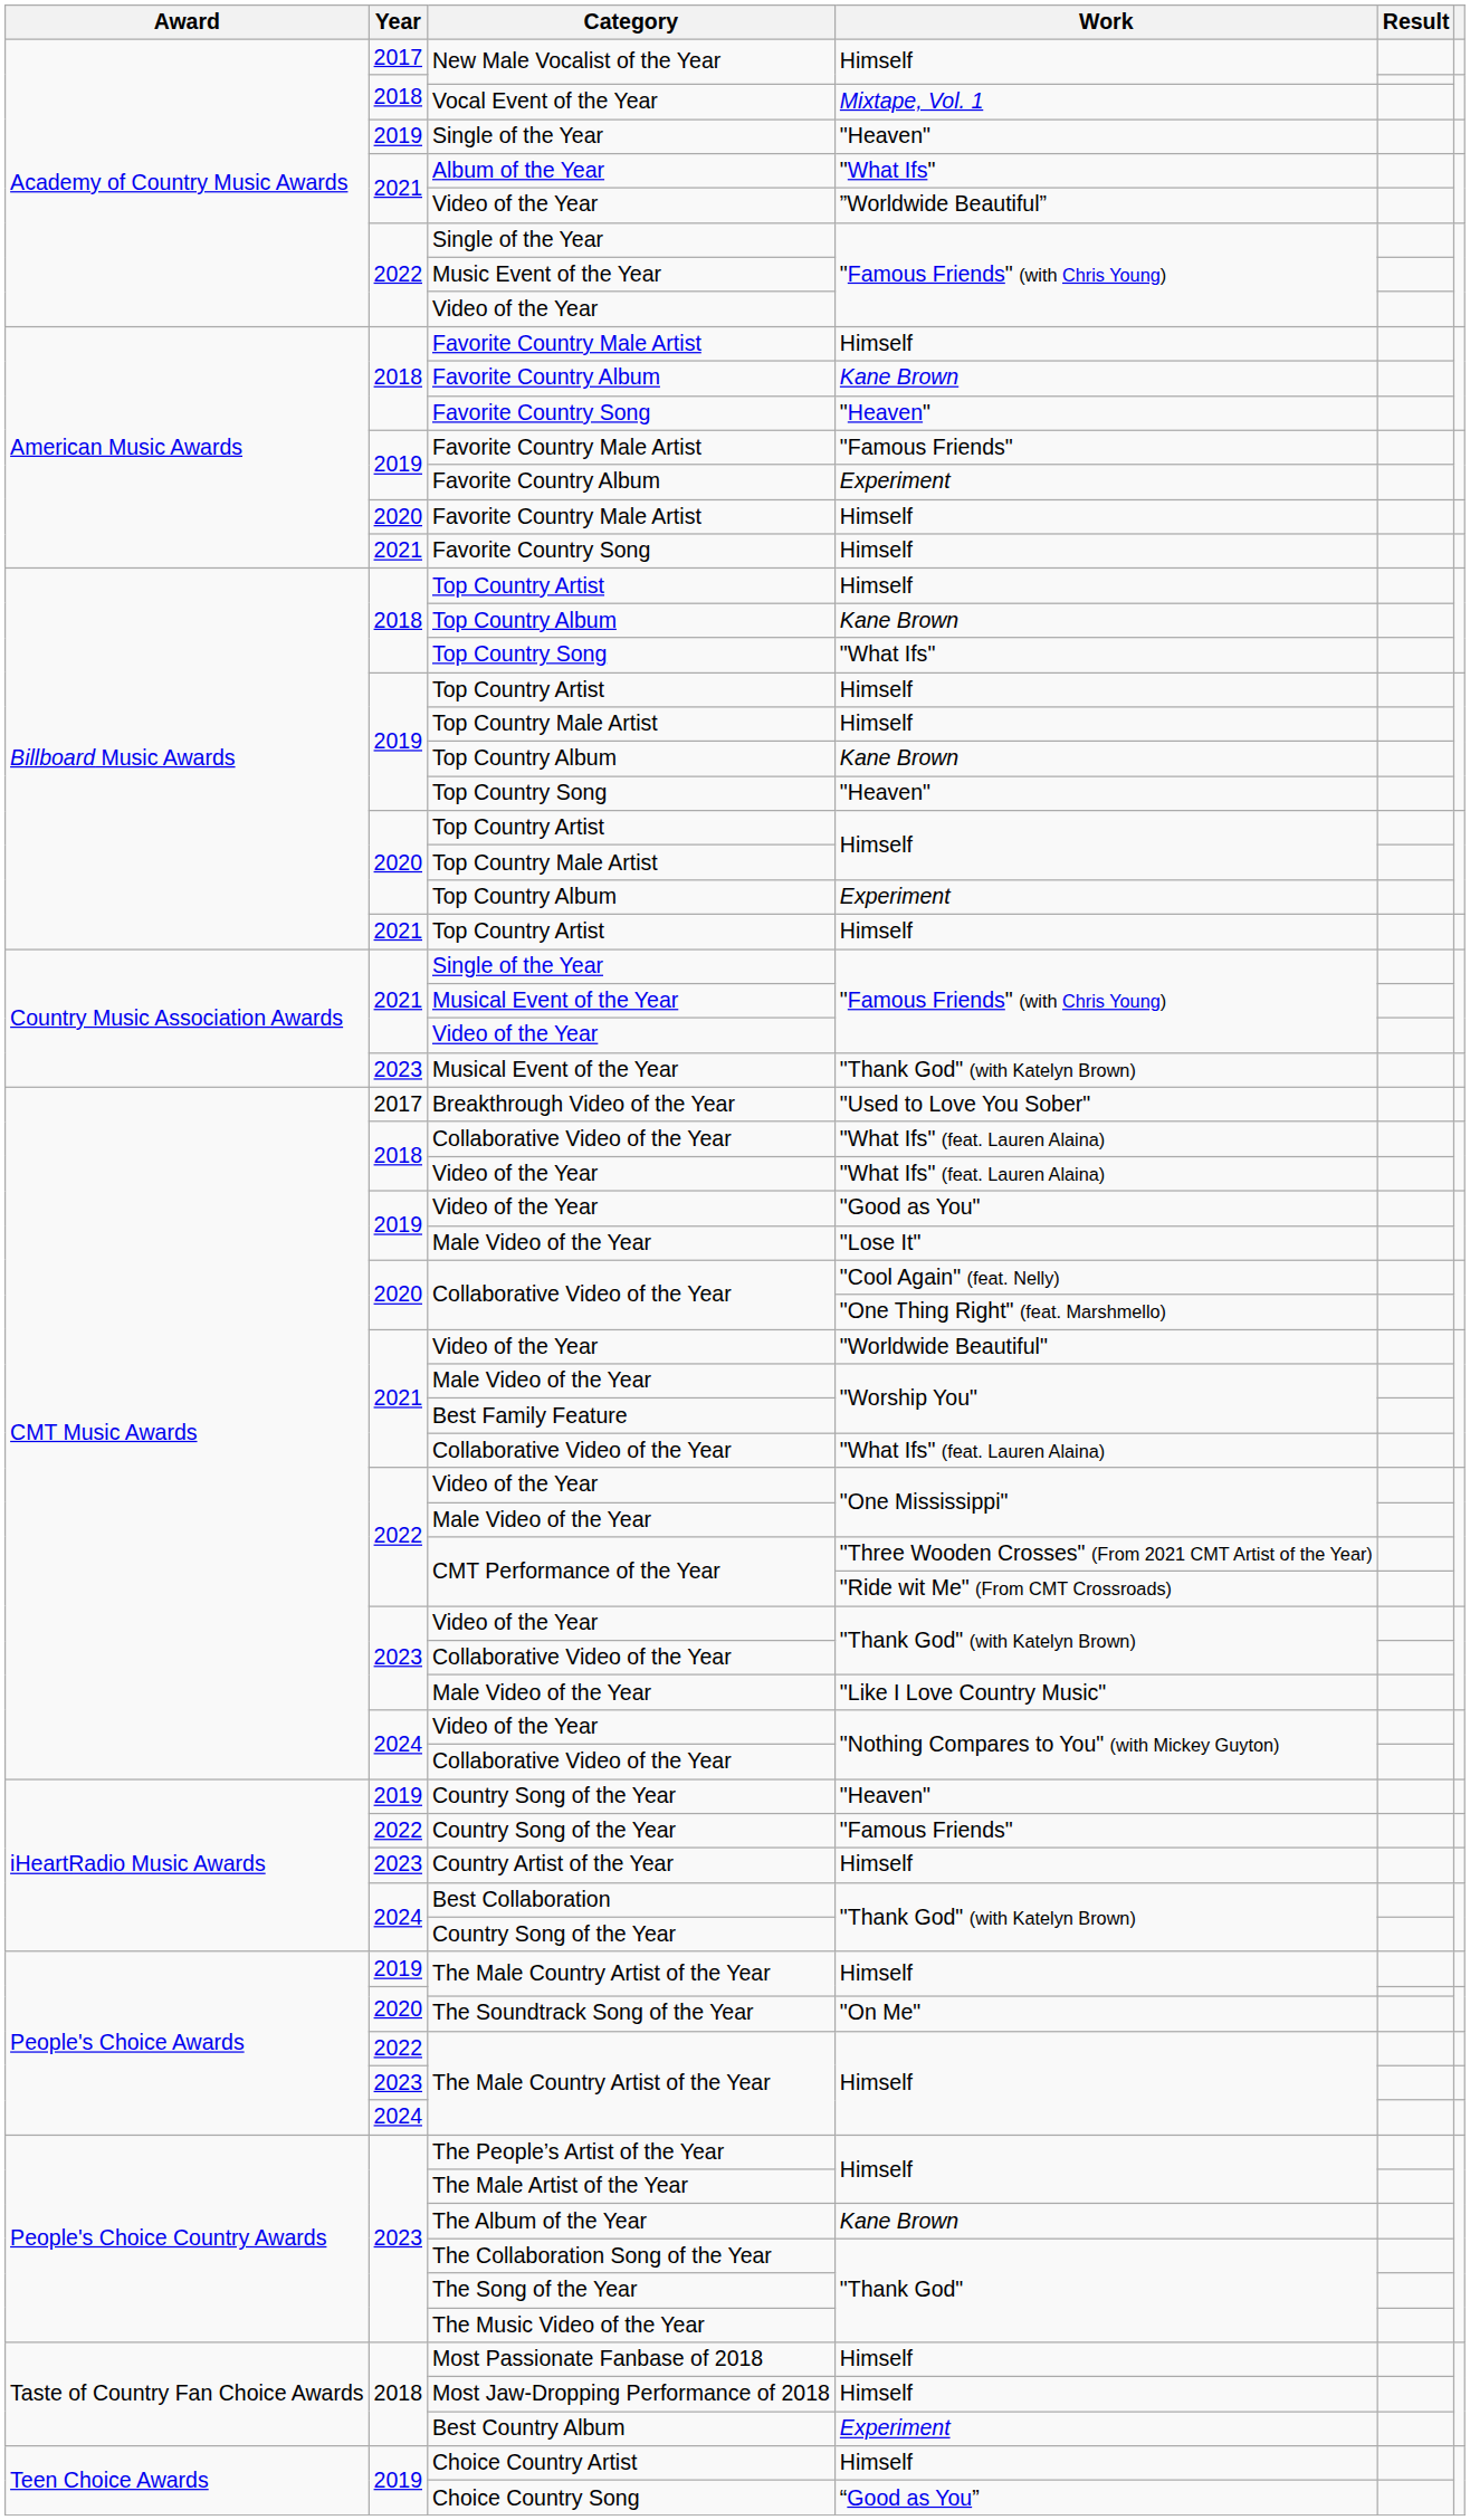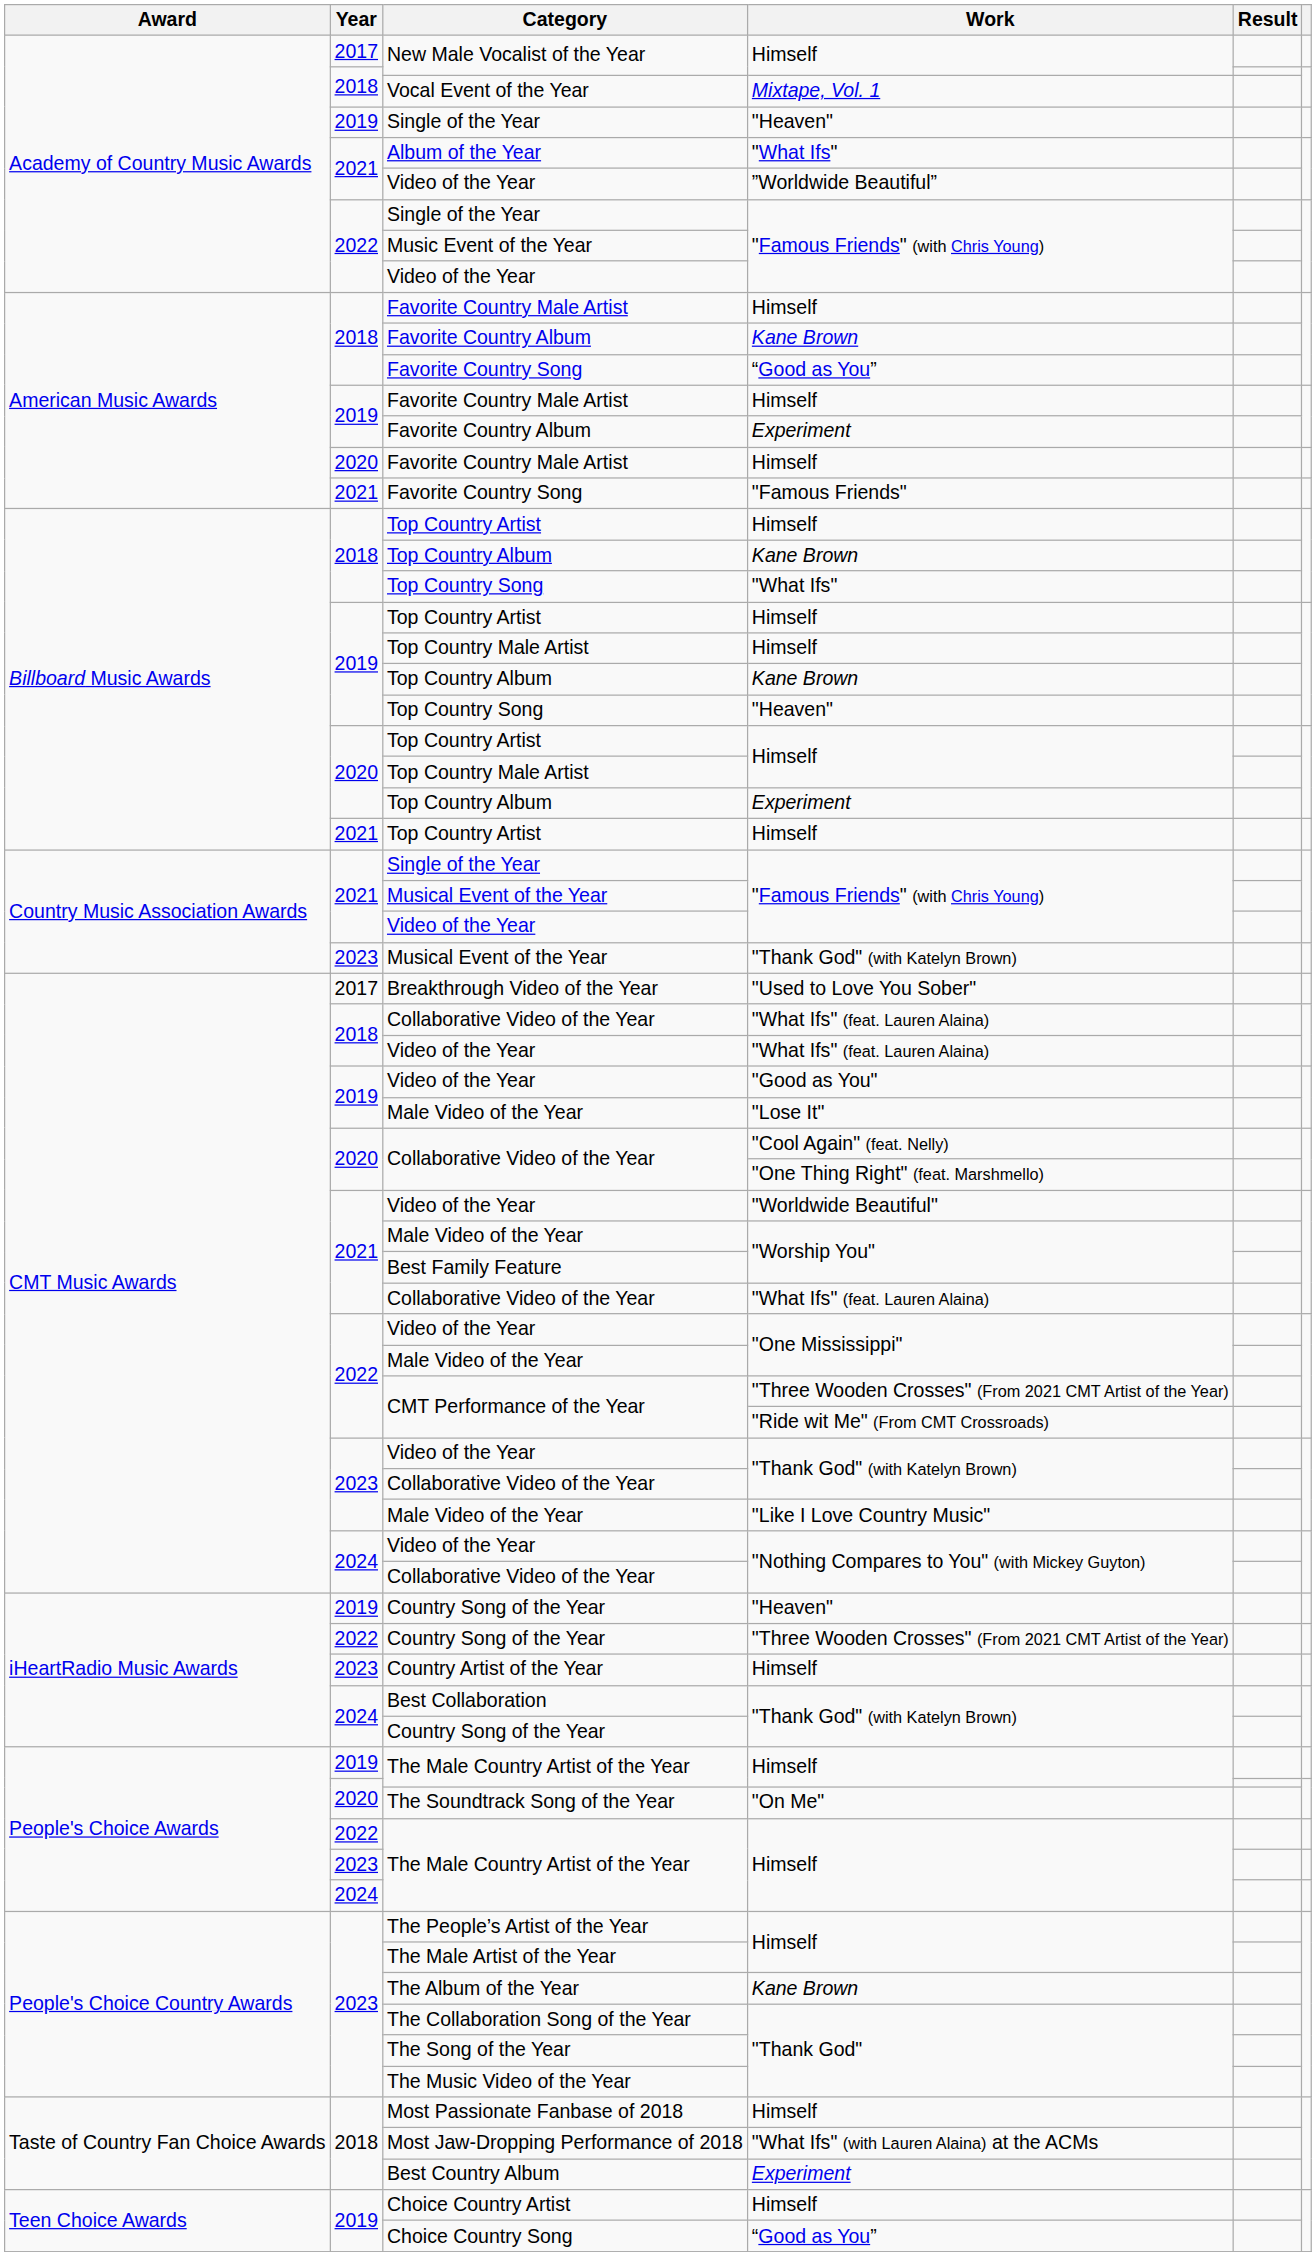2018 / Favorite Country Song | Work: "Heaven" -> “Good as You”
2019 / Favorite Country Male Artist | Work: "Famous Friends" -> Himself
2021 / Favorite Country Song | Work: Himself -> "Famous Friends"
2022 / Country Song of the Year | Work: "Famous Friends" -> "Three Wooden Crosses" (From 2021 CMT Artist of the Year)
Most Jaw-Dropping Performance of 2018 | Work: Himself -> "What Ifs" (with Lauren Alaina) at the ACMs
